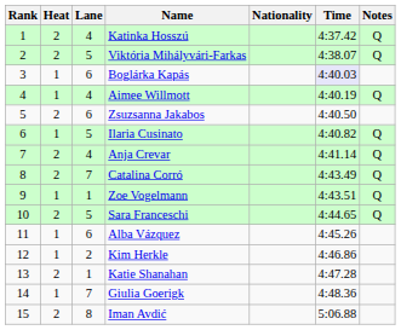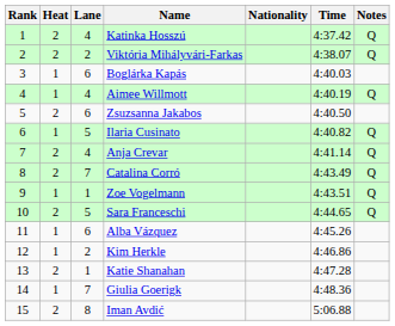Viktória Mihályvári-Farkas | Lane: 5 -> 2
Boglárka Kapás | Time: lavender background -> no background
